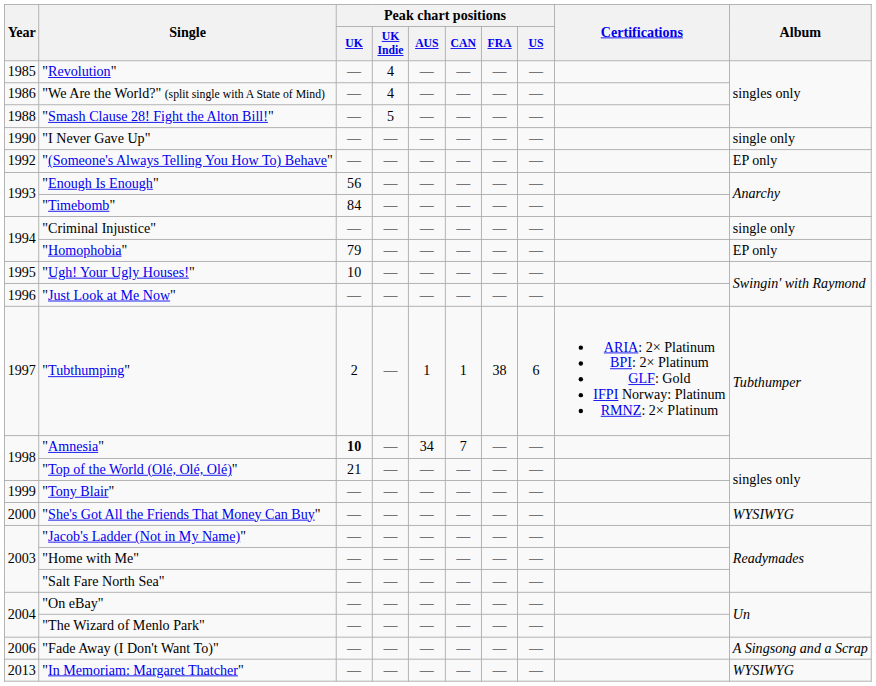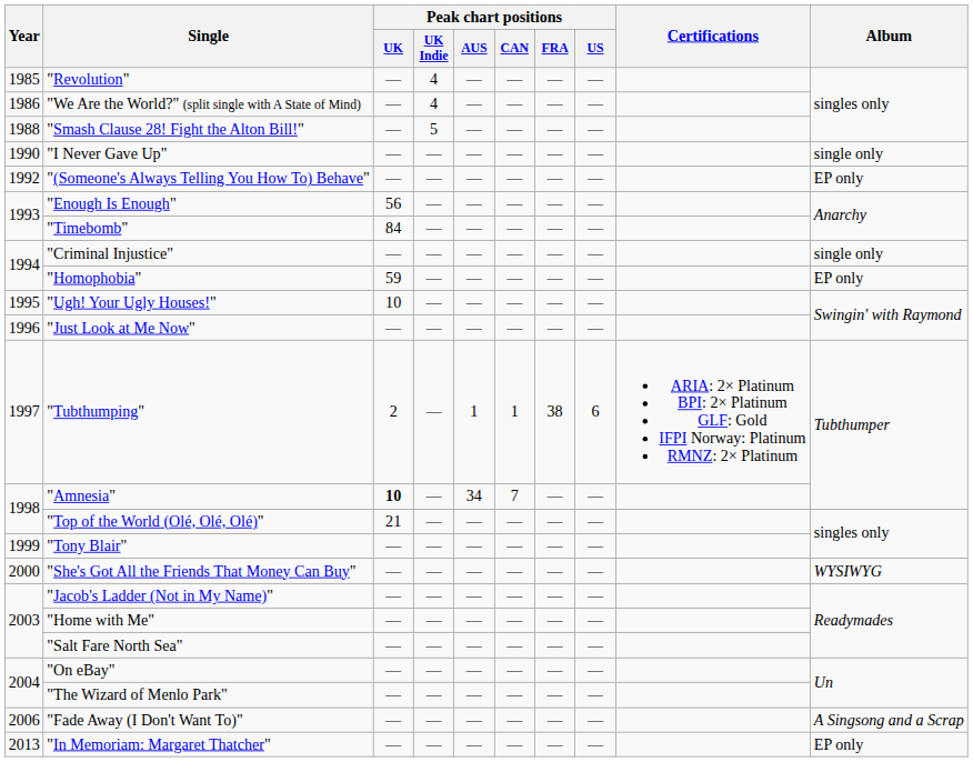"Homophobia" | Peak chart positions / UK: 79 -> 59
"In Memoriam: Margaret Thatcher" | Album: WYSIWYG -> EP only
